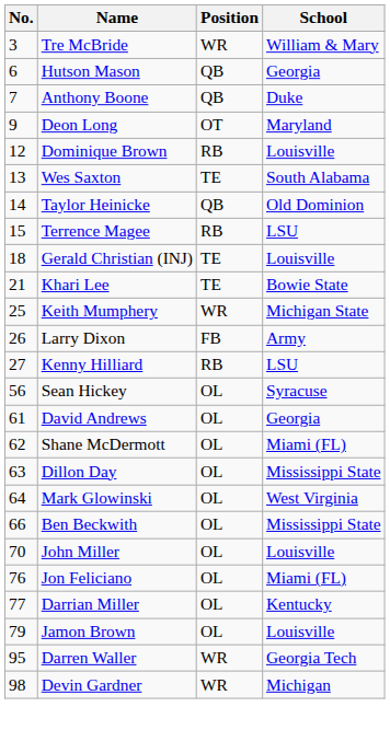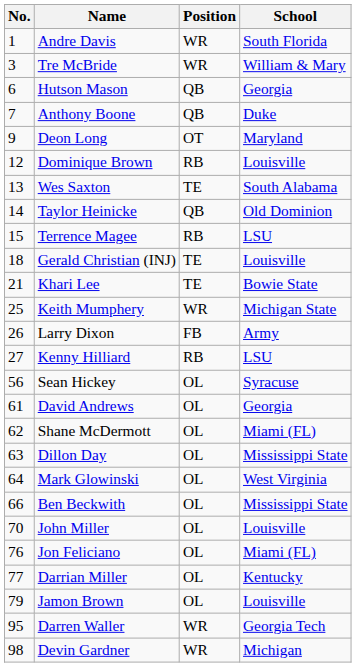+ row: 1 | Andre Davis | WR | South Florida
